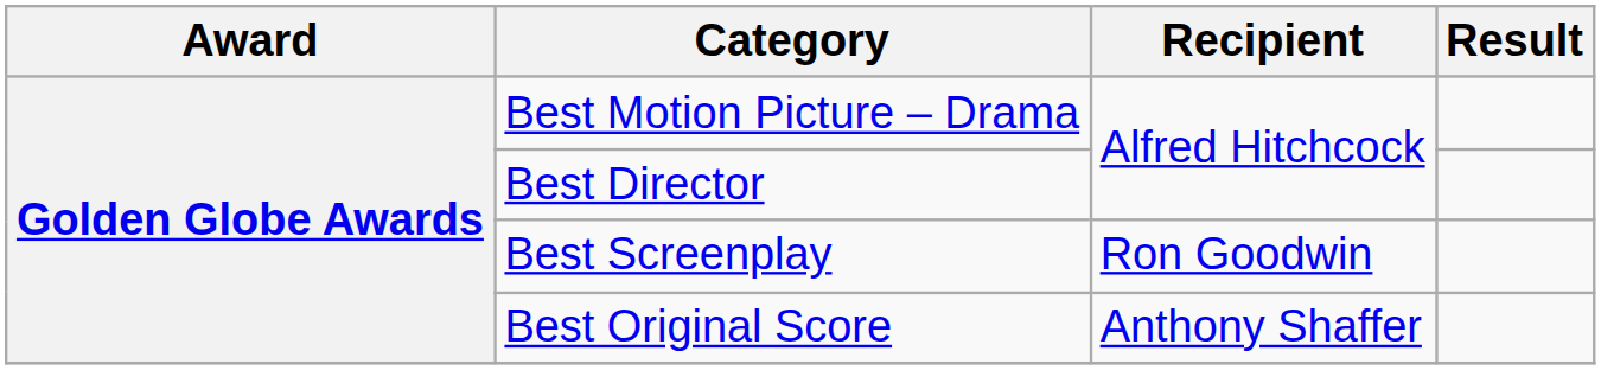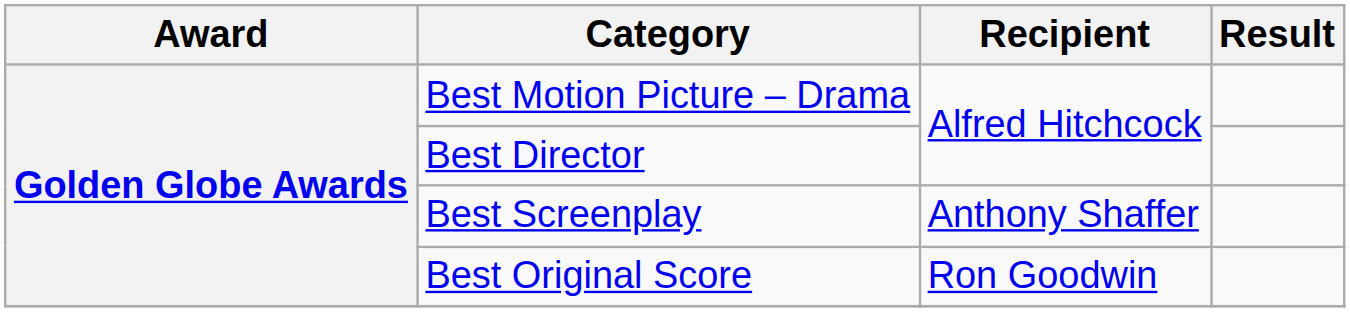Best Screenplay | Recipient: Ron Goodwin -> Anthony Shaffer
Best Original Score | Recipient: Anthony Shaffer -> Ron Goodwin
